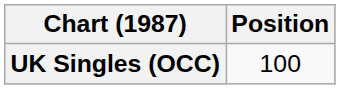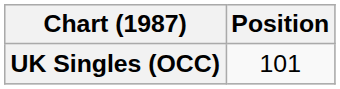UK Singles (OCC) | Position: 100 -> 101
